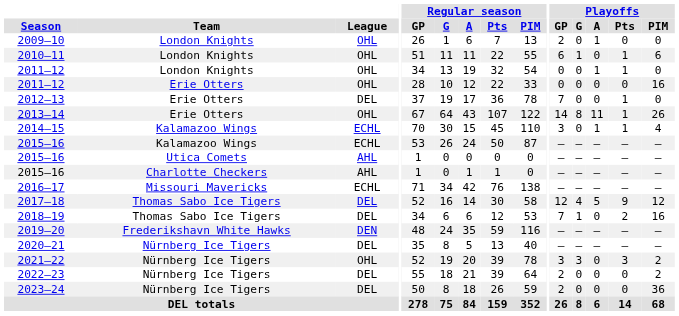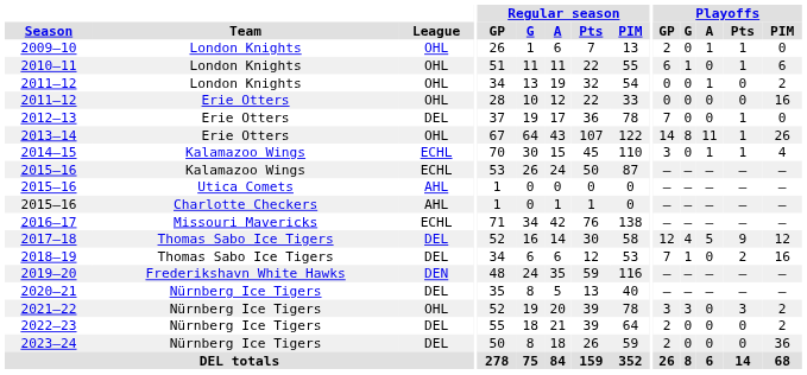2009–10 | Playoffs / Pts: 0 -> 1
2011–12 / London Knights | Playoffs / Pts: 1 -> 0
2011–12 / London Knights | Playoffs / PIM: 0 -> 2
